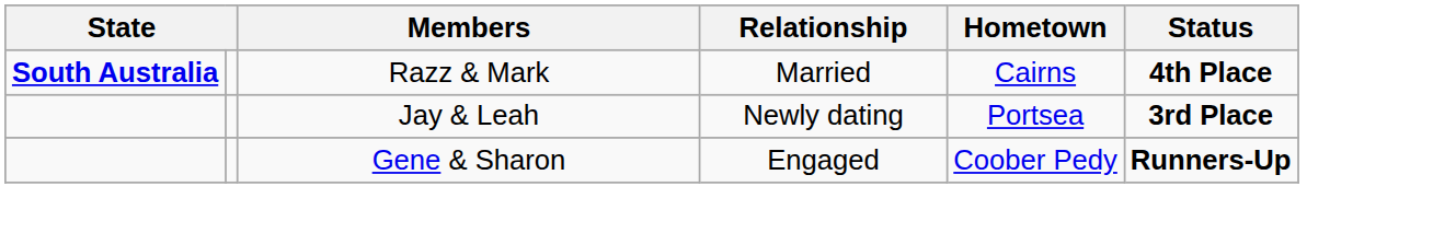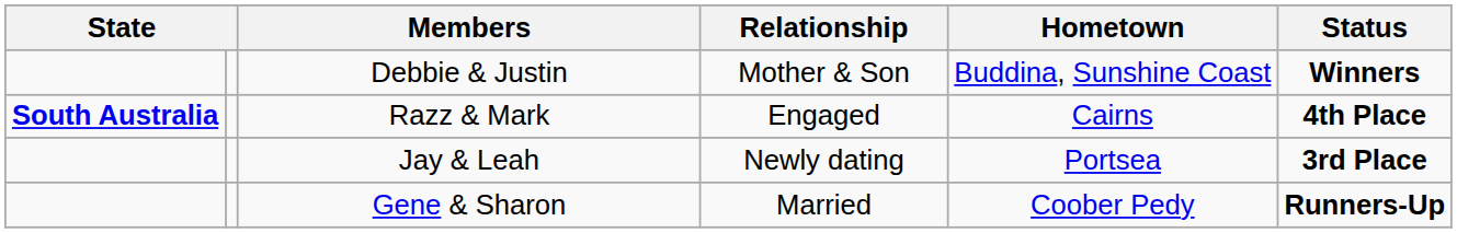+ row: Debbie & Justin | Mother & Son | Buddina, Sunshine Coast | Winners
Razz & Mark | Relationship: Married -> Engaged
Gene & Sharon | Relationship: Engaged -> Married
